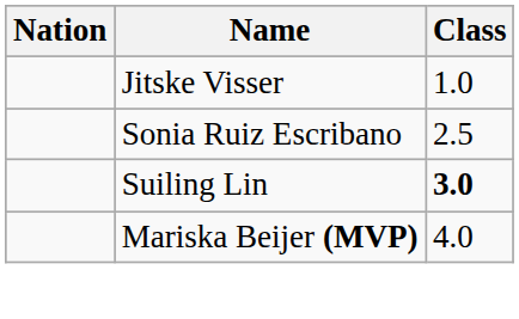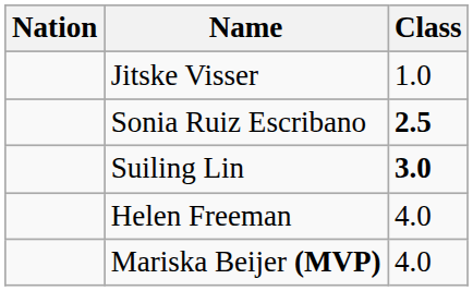Sonia Ruiz Escribano | Class: normal -> bold
+ row: Helen Freeman | 4.0
